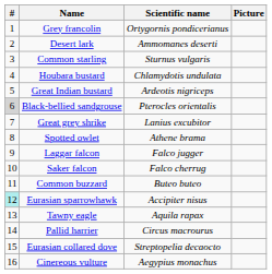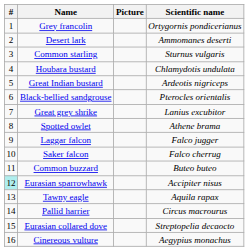columns swapped: Scientific name <-> Picture
Black-bellied sandgrouse | #: lightgrey background -> no background
